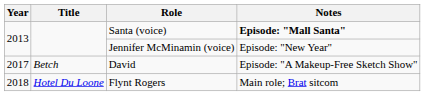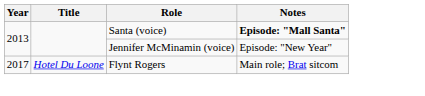- row: 2017 | Betch | David | Episode: "A Makeup-Free Sketch Show"
Flynt Rogers | Year: 2018 -> 2017
